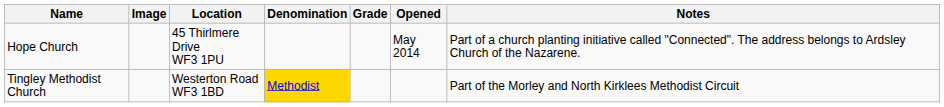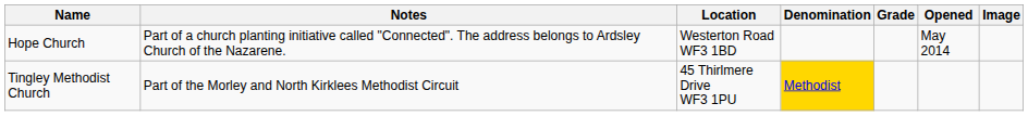columns swapped: Image <-> Notes
Hope Church | Location: 45 Thirlmere Drive WF3 1PU -> Westerton Road WF3 1BD
Tingley Methodist Church | Location: Westerton Road WF3 1BD -> 45 Thirlmere Drive WF3 1PU
